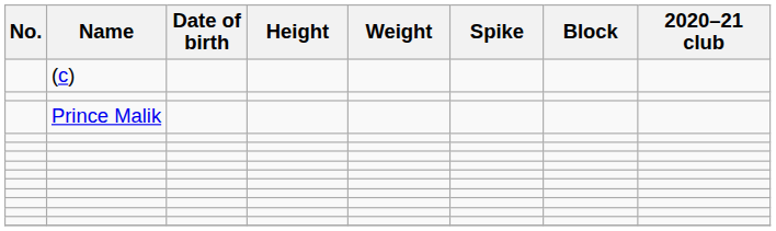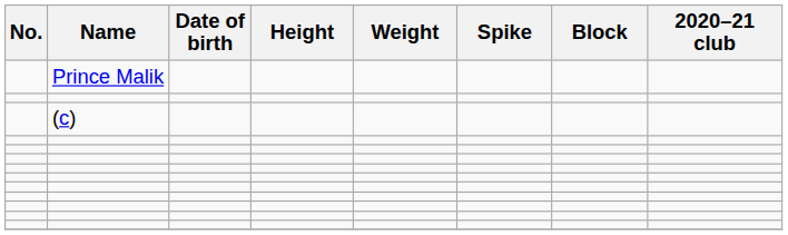rows swapped: (c) <-> Prince Malik
